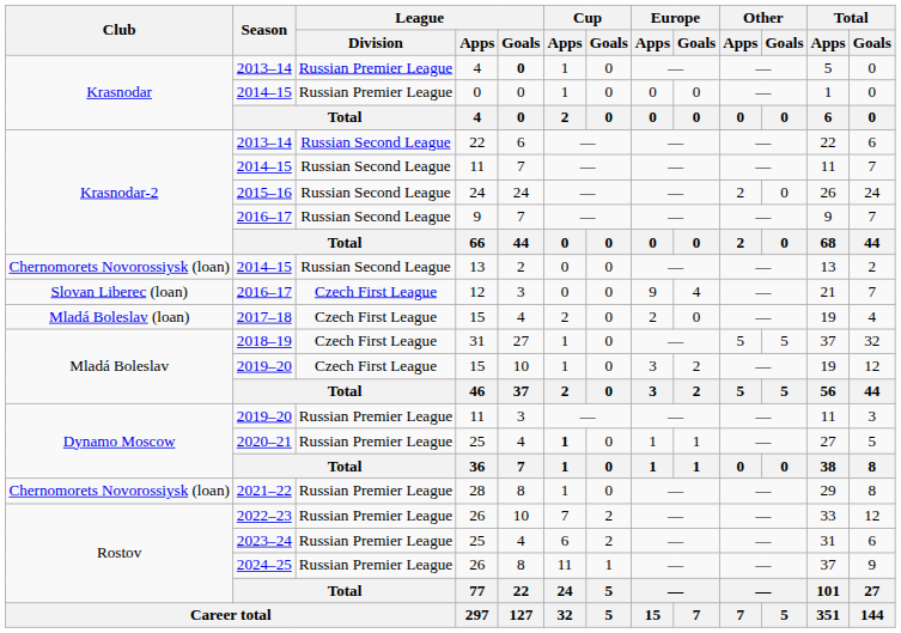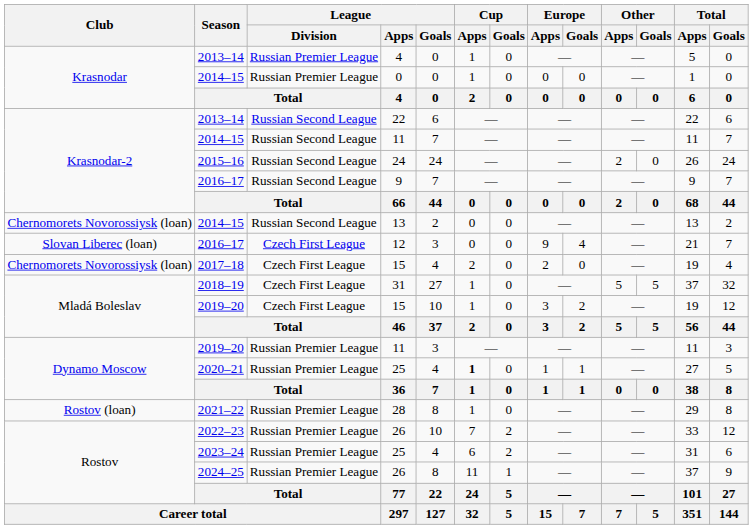2013–14 / 4 | League / Goals: bold -> normal
2017–18 / 15 | Club: Mladá Boleslav (loan) -> Chernomorets Novorossiysk (loan)
28 | Club: Chernomorets Novorossiysk (loan) -> Rostov (loan)
